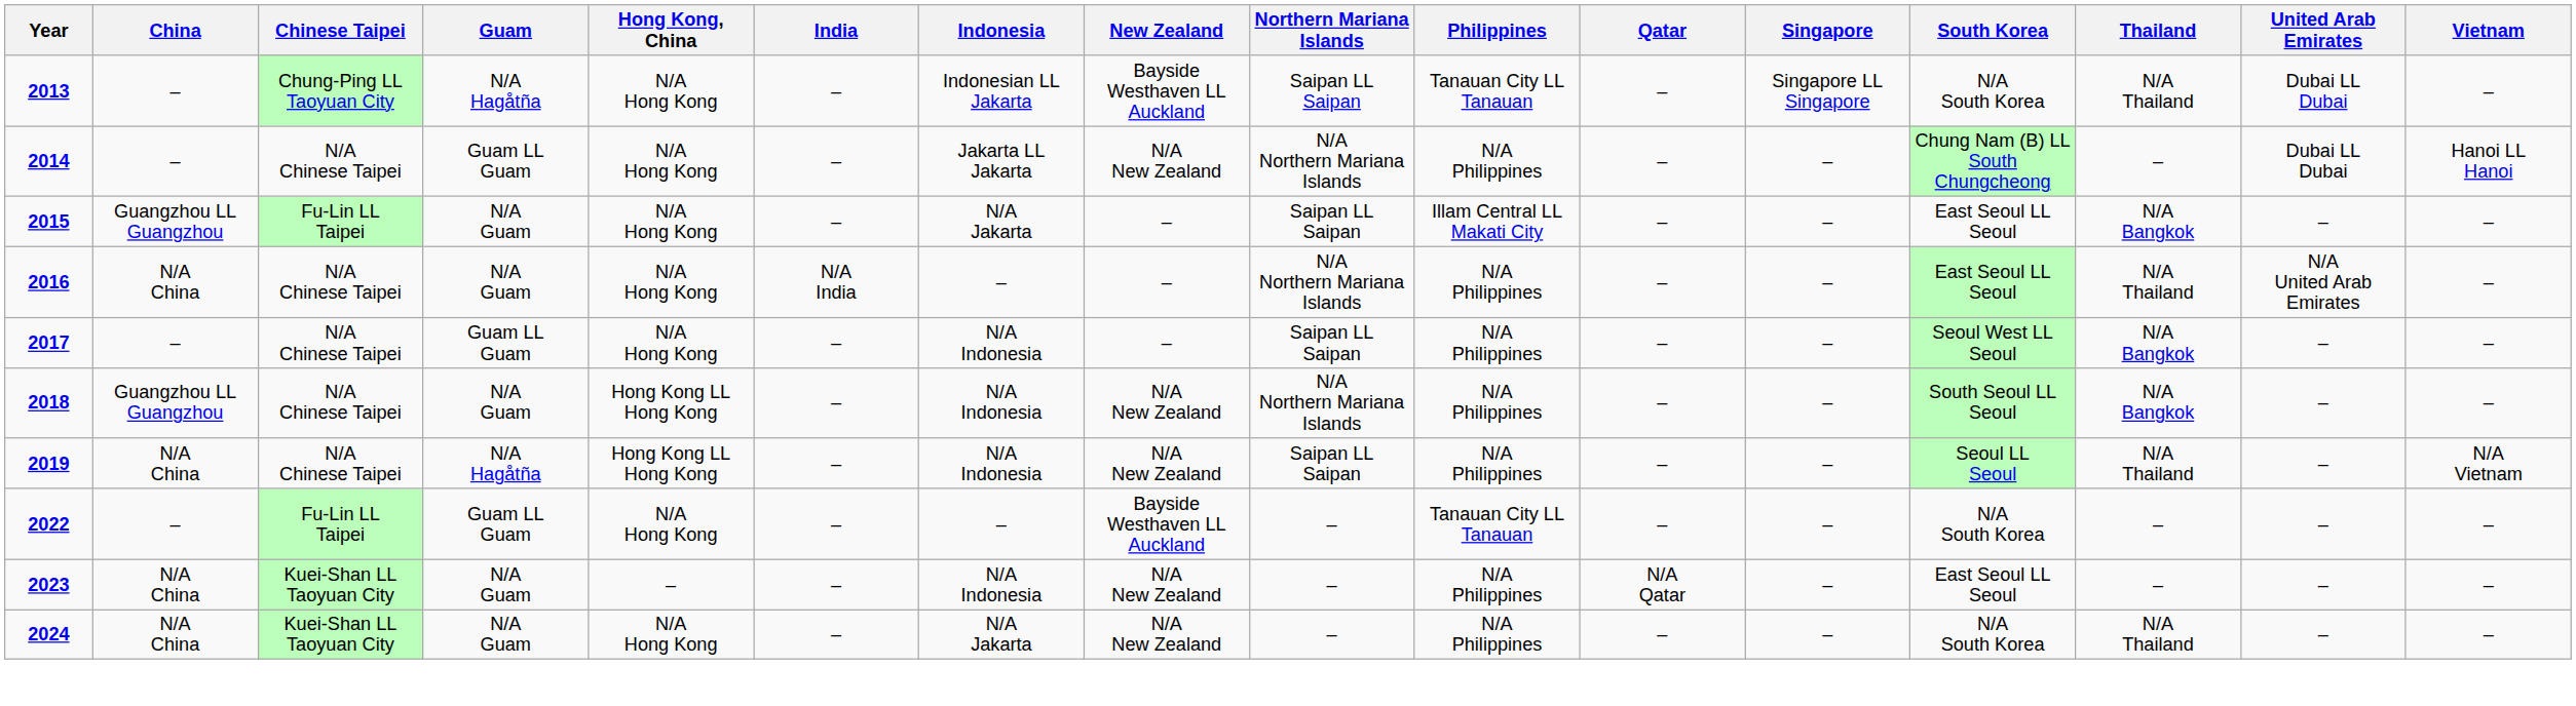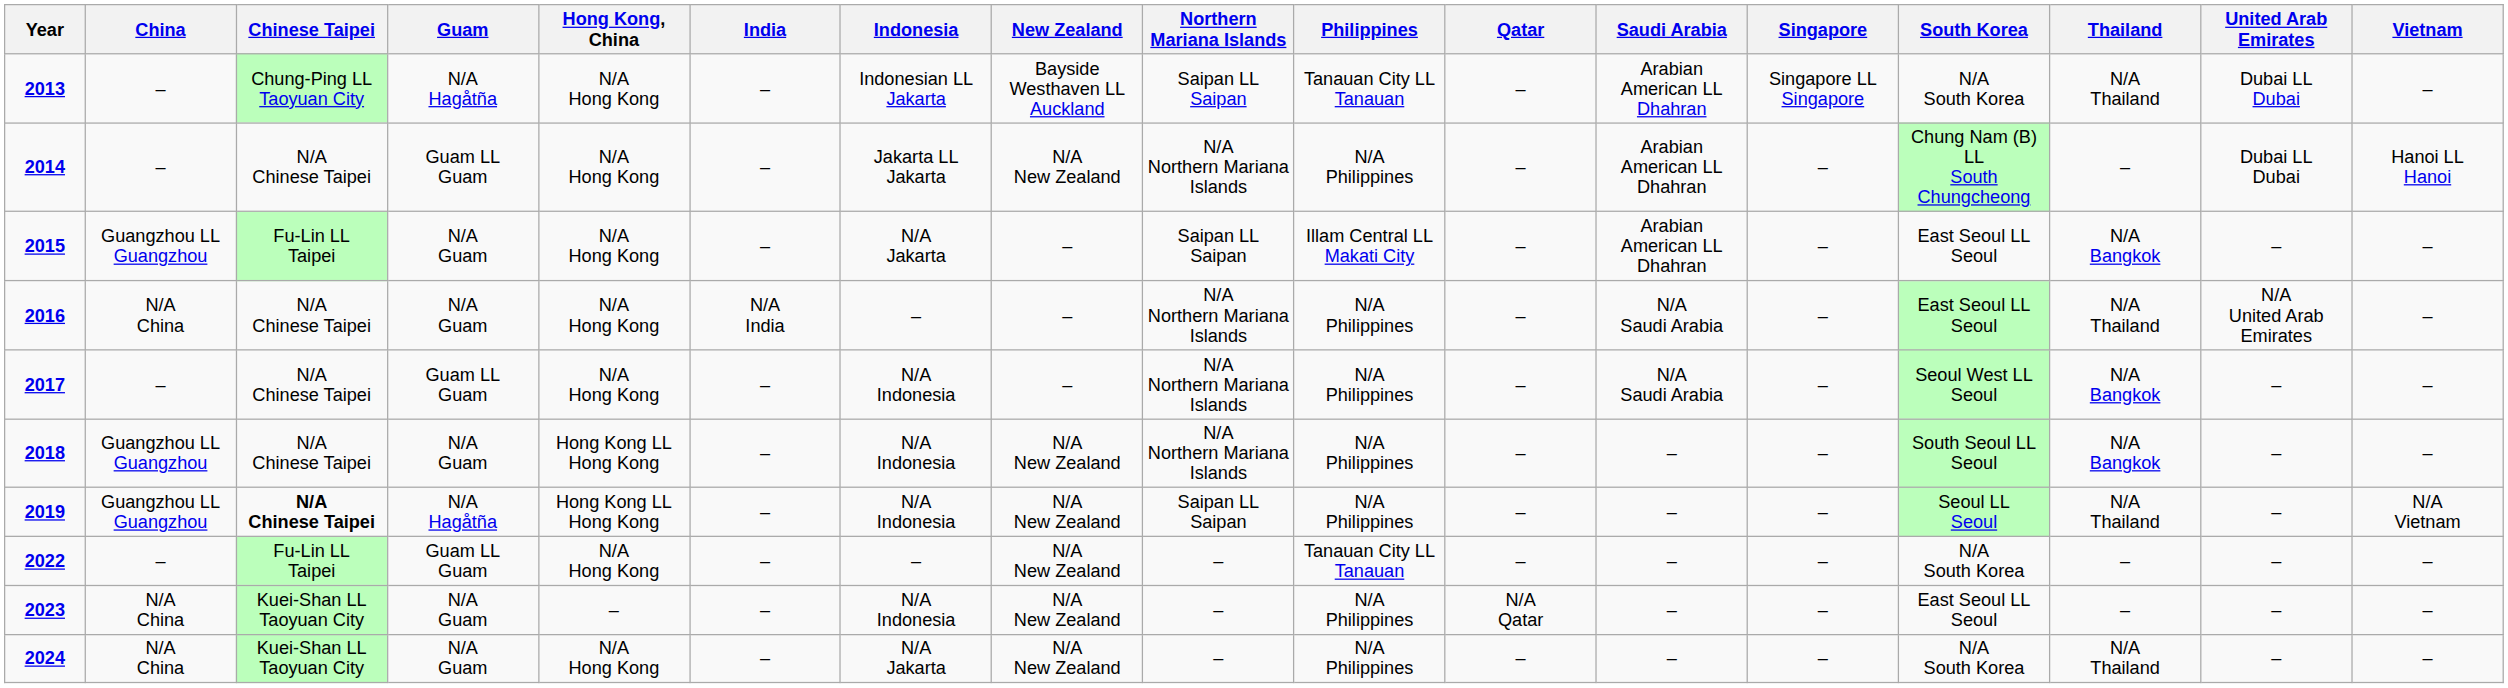+ column: Saudi Arabia | Arabian American LL Dhahran | Arabian American LL Dhahran | Arabian American LL Dhahran | N/A Saudi Arabia | N/A Saudi Arabia | – | – | – | – | –
2017 | Northern Mariana Islands: Saipan LL Saipan -> N/A Northern Mariana Islands
2019 | China: N/A China -> Guangzhou LL Guangzhou
2019 | Chinese Taipei: normal -> bold
2022 | New Zealand: Bayside Westhaven LL Auckland -> N/A New Zealand
